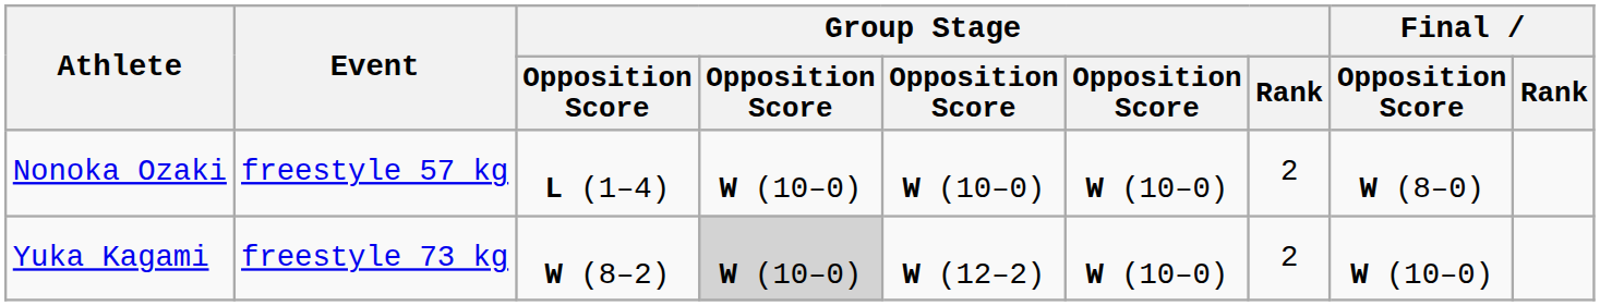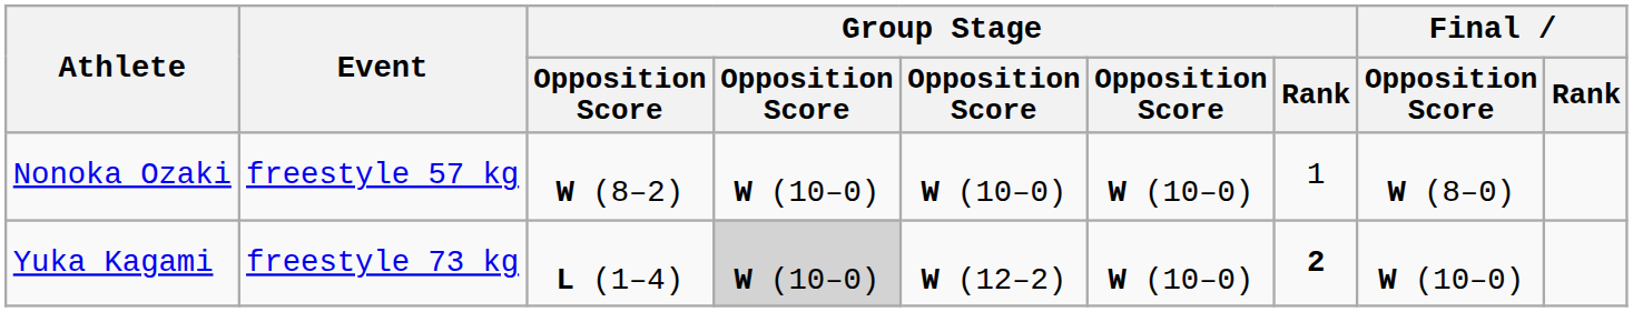Nonoka Ozaki | column 3: L (1–4) -> W (8–2)
Nonoka Ozaki | Group Stage / Rank: 2 -> 1
Yuka Kagami | column 3: W (8–2) -> L (1–4)
Yuka Kagami | Group Stage / Rank: normal -> bold
